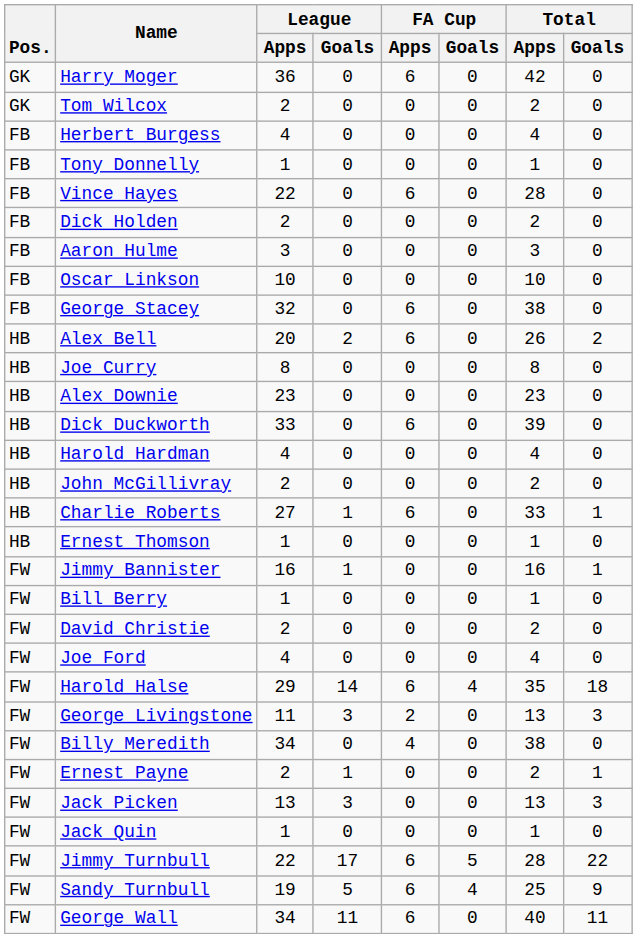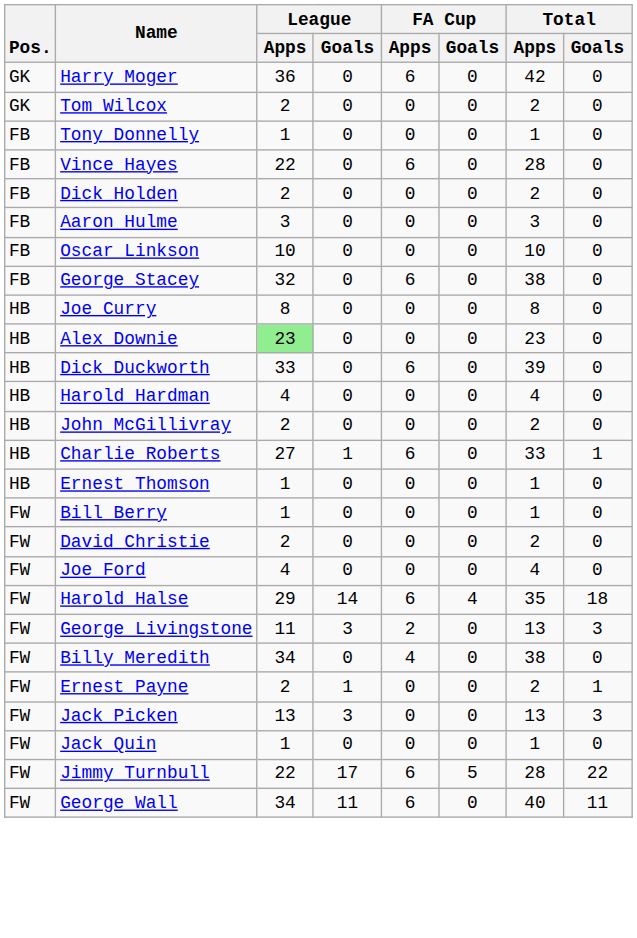- row: FB | Herbert Burgess | 4 | 0 | 0 | 0 | 4 | 0
- row: HB | Alex Bell | 20 | 2 | 6 | 0 | 26 | 2
Alex Downie | League / Apps: no background -> lightgreen background
- row: FW | Jimmy Bannister | 16 | 1 | 0 | 0 | 16 | 1
- row: FW | Sandy Turnbull | 19 | 5 | 6 | 4 | 25 | 9
